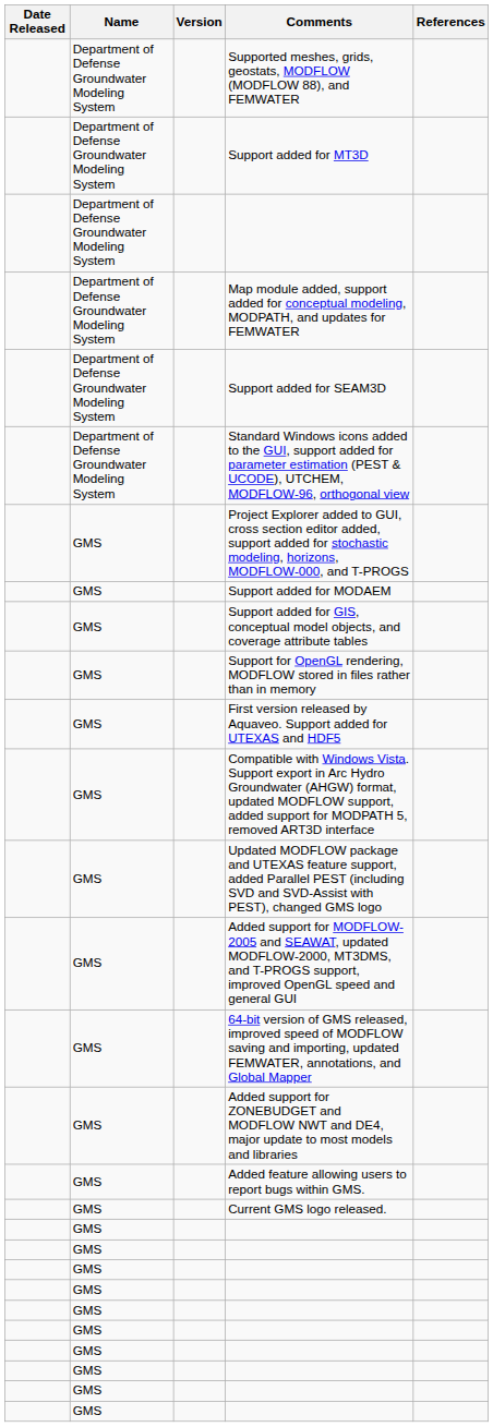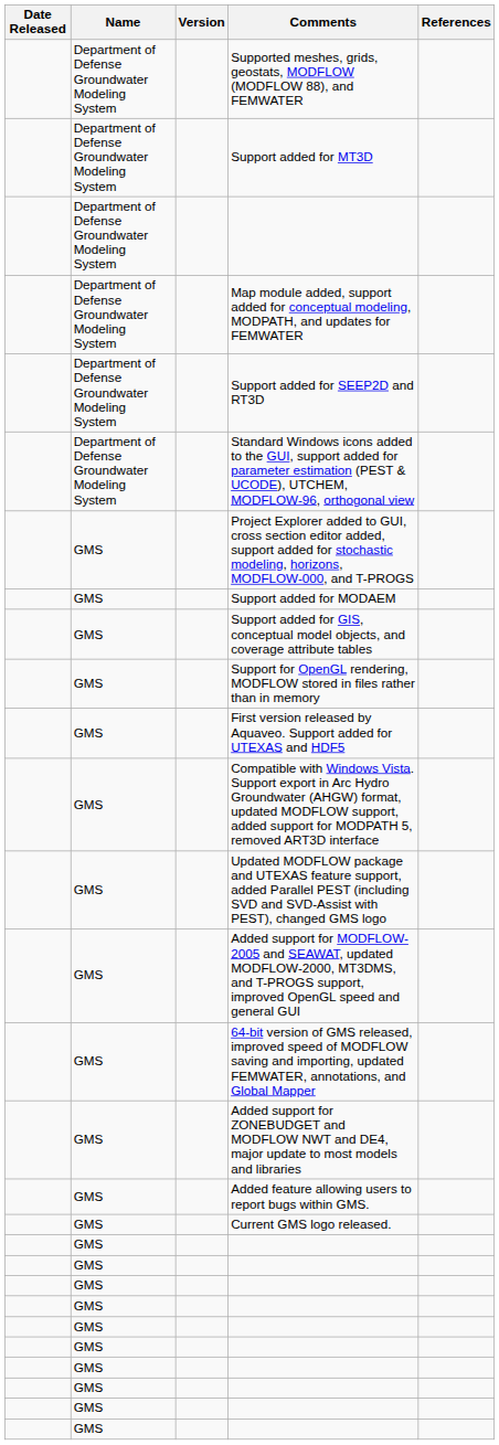+ row: Department of Defense Groundwater Modeling System | Support added for SEEP2D and RT3D
- row: Department of Defense Groundwater Modeling System | Support added for SEAM3D
